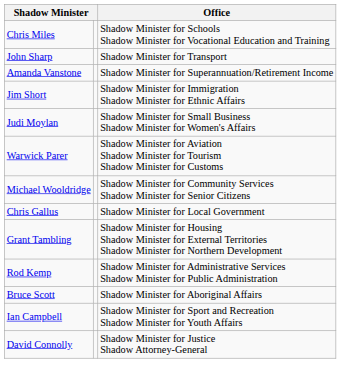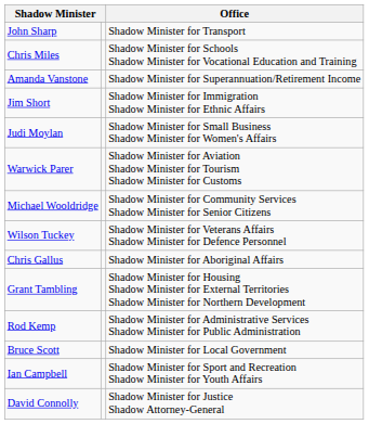rows swapped: Chris Miles <-> John Sharp
+ row: Wilson Tuckey | Shadow Minister for Veterans Affairs Shadow Minister for Defence Personnel
Chris Gallus | Office: Shadow Minister for Local Government -> Shadow Minister for Aboriginal Affairs
Bruce Scott | Office: Shadow Minister for Aboriginal Affairs -> Shadow Minister for Local Government
